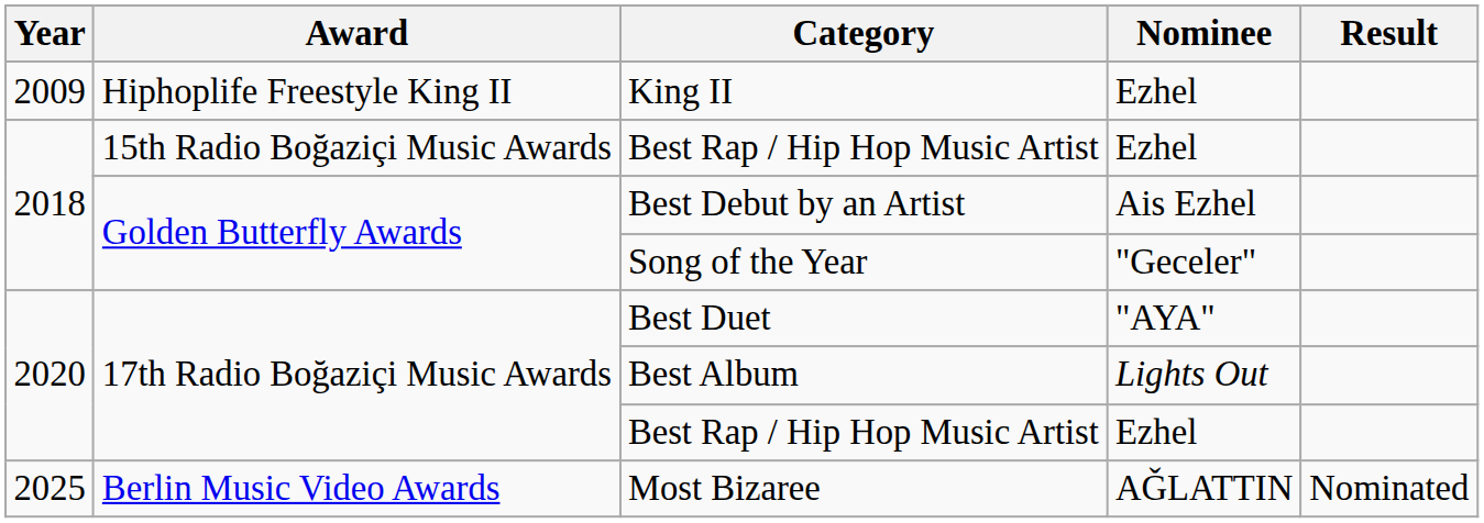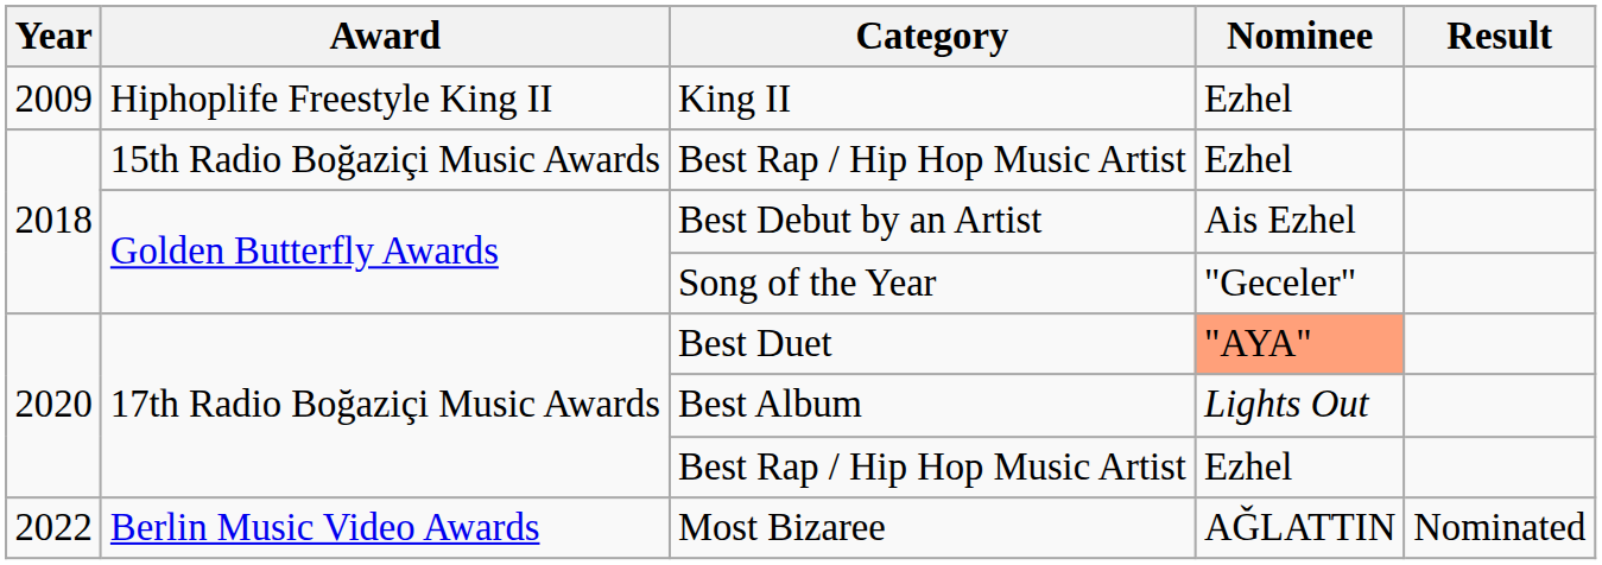Best Duet | Nominee: no background -> lightsalmon background
Most Bizaree | Year: 2025 -> 2022
